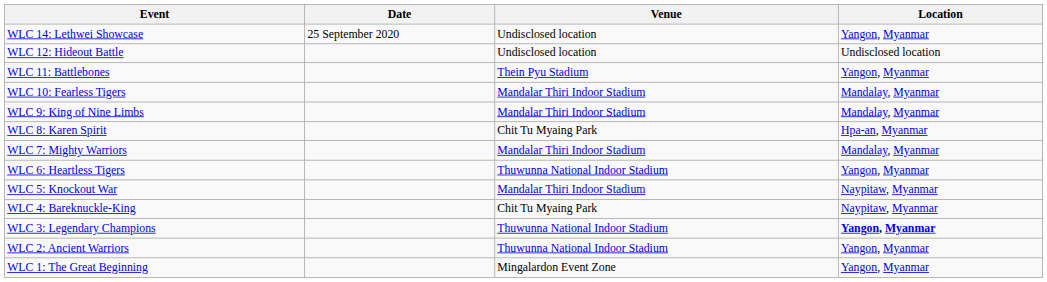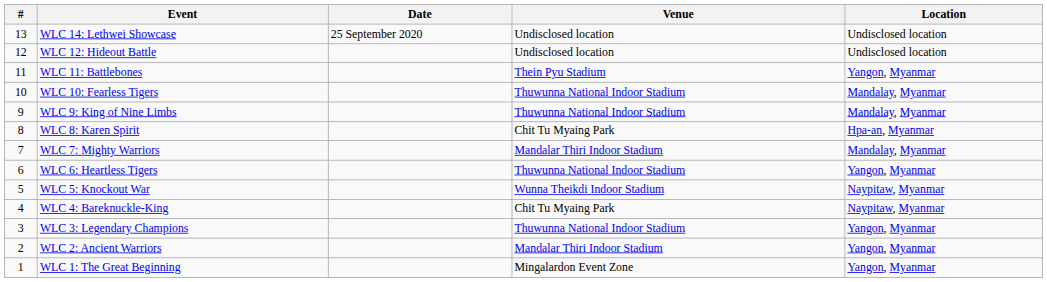+ column: # | 13 | 12 | 11 | 10 | 9 | 8 | 7 | 6 | 5 | 4 | 3 | 2 | 1
WLC 14: Lethwei Showcase | Location: Yangon, Myanmar -> Undisclosed location
WLC 10: Fearless Tigers | Venue: Mandalar Thiri Indoor Stadium -> Thuwunna National Indoor Stadium
WLC 9: King of Nine Limbs | Venue: Mandalar Thiri Indoor Stadium -> Thuwunna National Indoor Stadium
WLC 5: Knockout War | Venue: Mandalar Thiri Indoor Stadium -> Wunna Theikdi Indoor Stadium
WLC 3: Legendary Champions | Location: bold -> normal
WLC 2: Ancient Warriors | Venue: Thuwunna National Indoor Stadium -> Mandalar Thiri Indoor Stadium
